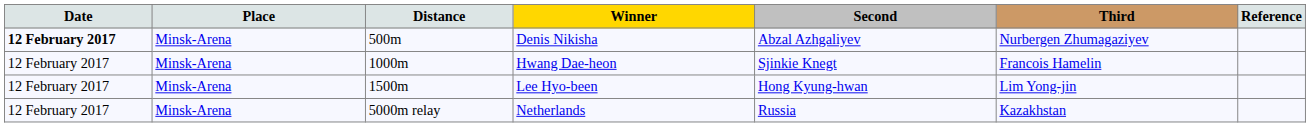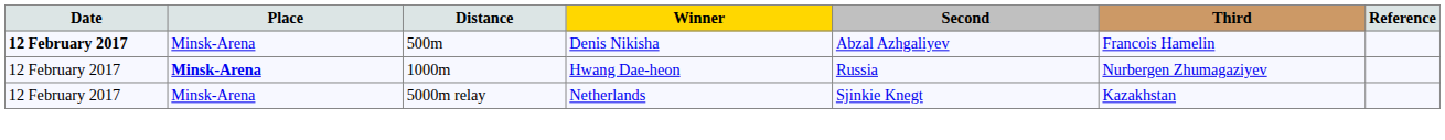Denis Nikisha | Third: Nurbergen Zhumagaziyev -> Francois Hamelin
Hwang Dae-heon | Place: normal -> bold
Hwang Dae-heon | Second: Sjinkie Knegt -> Russia
Hwang Dae-heon | Third: Francois Hamelin -> Nurbergen Zhumagaziyev
- row: 12 February 2017 | Minsk-Arena | 1500m | Lee Hyo-been | Hong Kyung-hwan | Lim Yong-jin
Netherlands | Second: Russia -> Sjinkie Knegt
